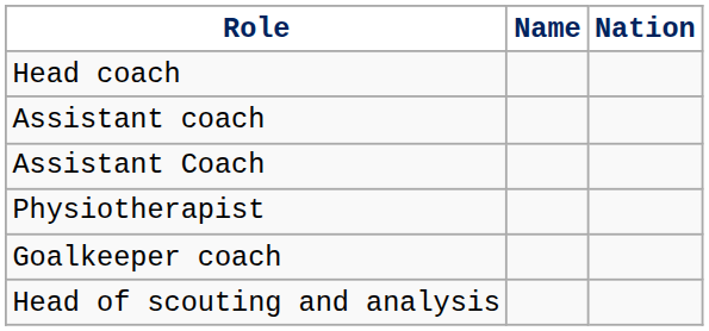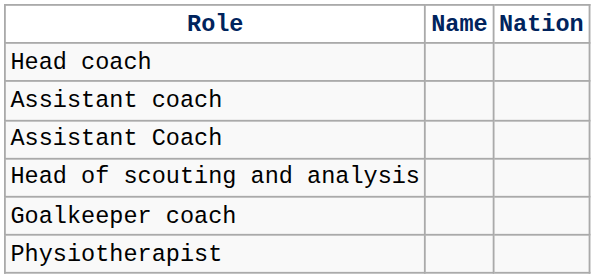rows swapped: Head of scouting and analysis <-> Physiotherapist
